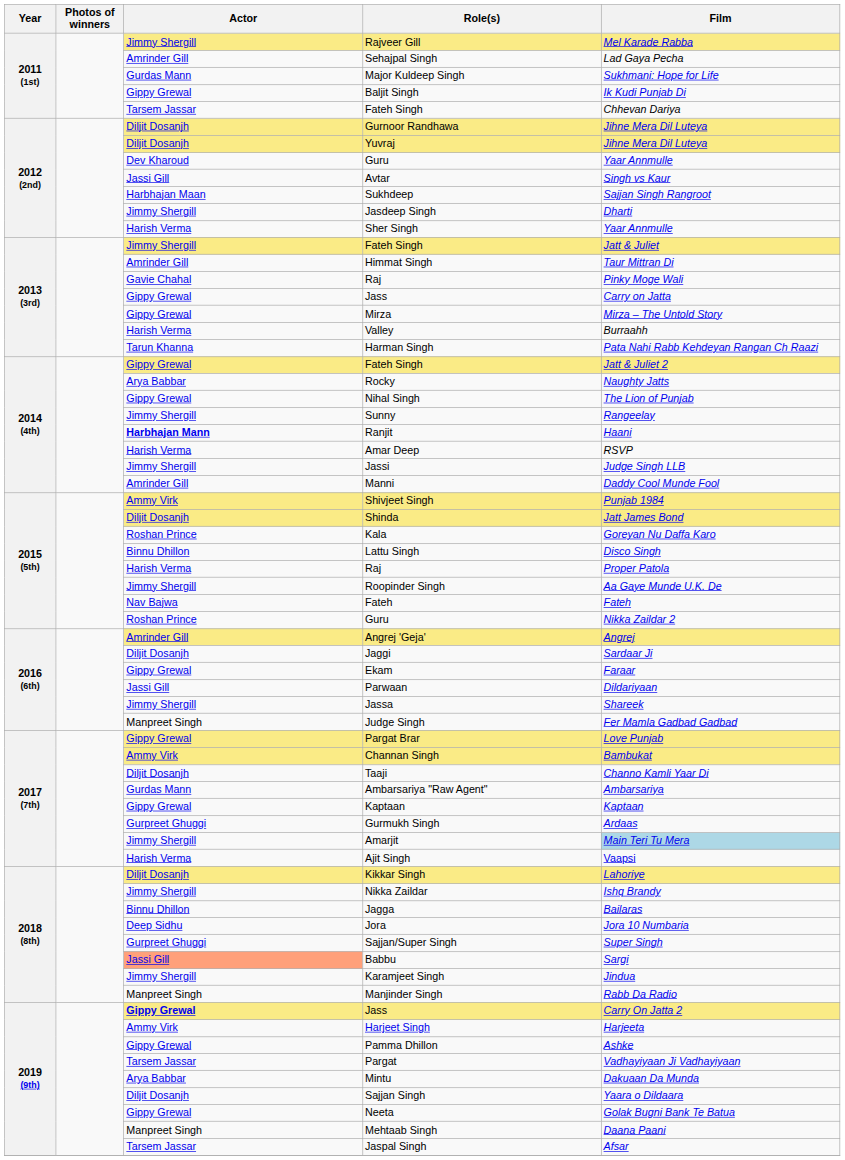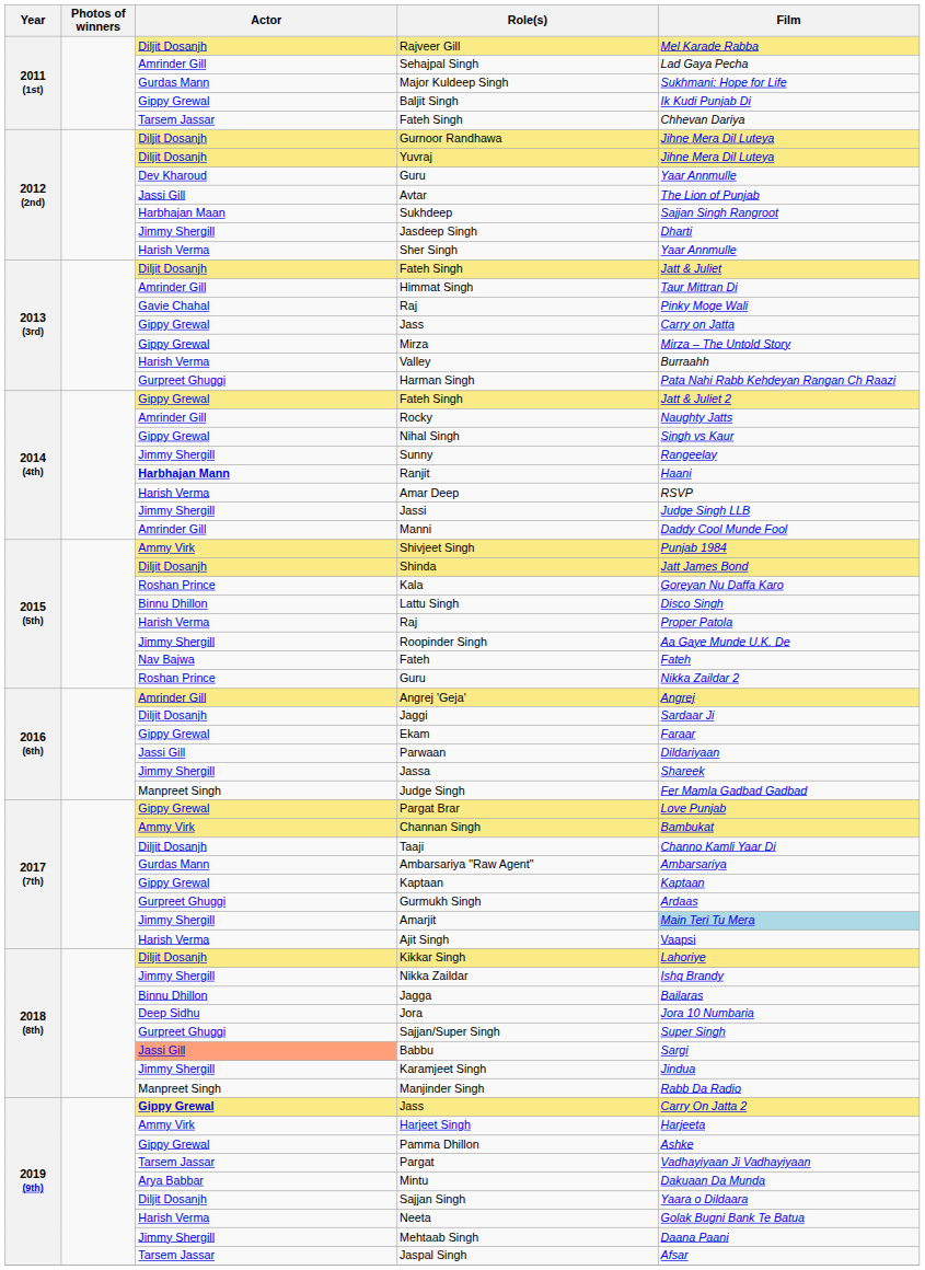Rajveer Gill | Actor: Jimmy Shergill -> Diljit Dosanjh
Avtar | Film: Singh vs Kaur -> The Lion of Punjab
2013 (3rd) / Fateh Singh | Actor: Jimmy Shergill -> Diljit Dosanjh
Harman Singh | Actor: Tarun Khanna -> Gurpreet Ghuggi
Rocky | Actor: Arya Babbar -> Amrinder Gill
Nihal Singh | Film: The Lion of Punjab -> Singh vs Kaur
Neeta | Actor: Gippy Grewal -> Harish Verma
Mehtaab Singh | Actor: Manpreet Singh -> Jimmy Shergill
